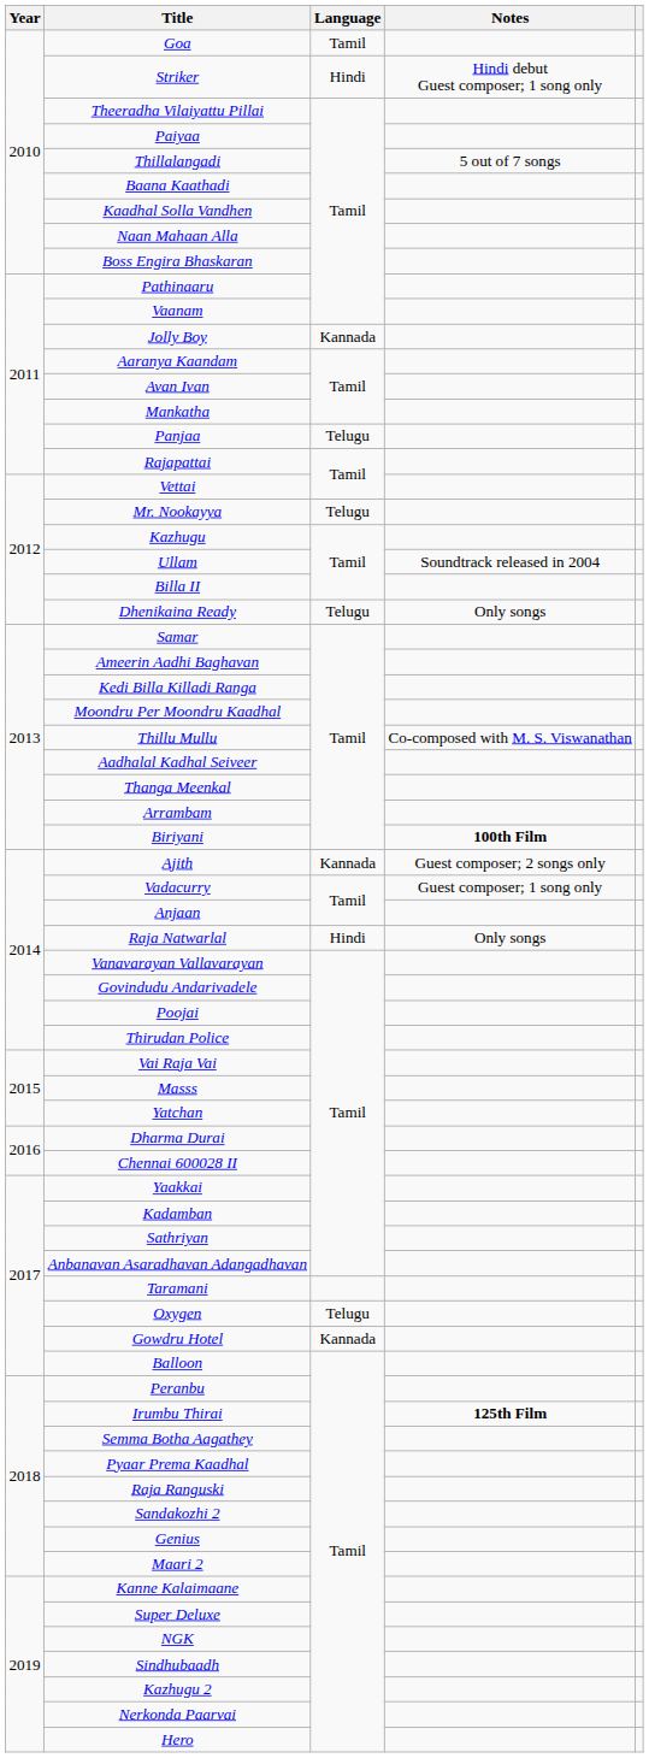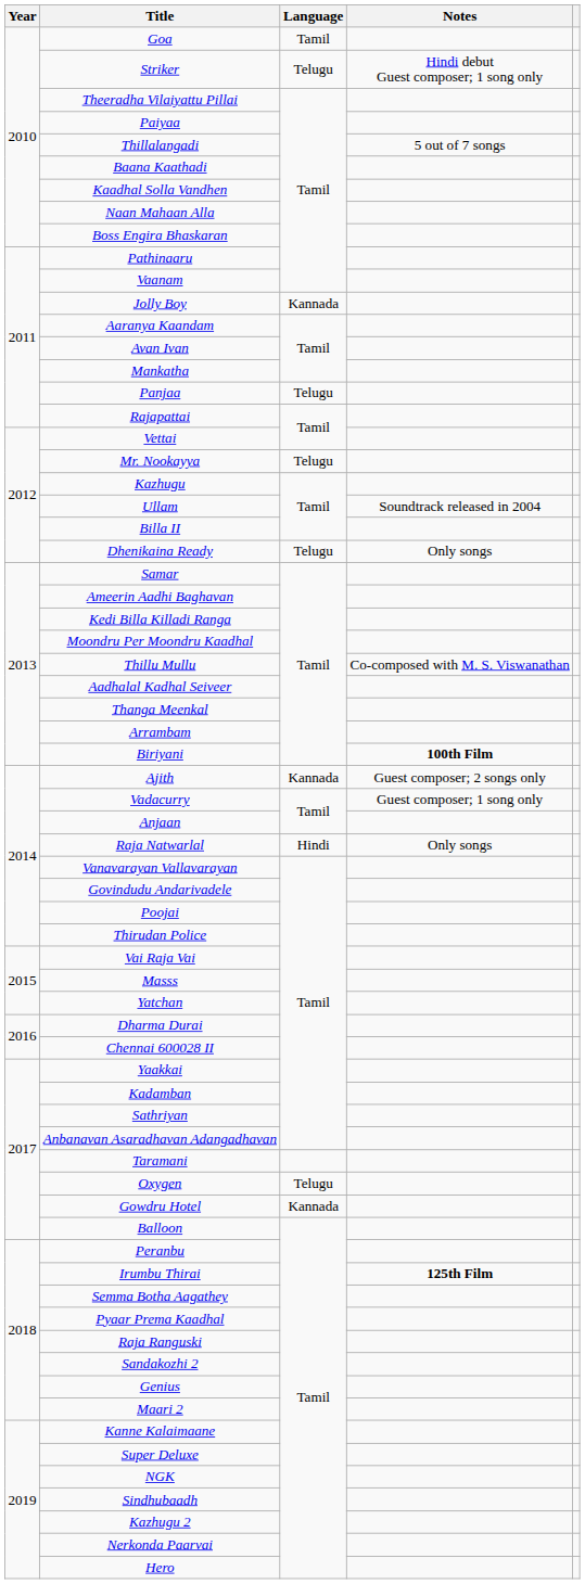Striker | Language: Hindi -> Telugu
